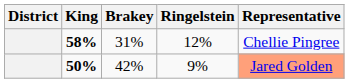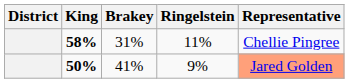58% | Ringelstein: 12% -> 11%
50% | Brakey: 42% -> 41%
